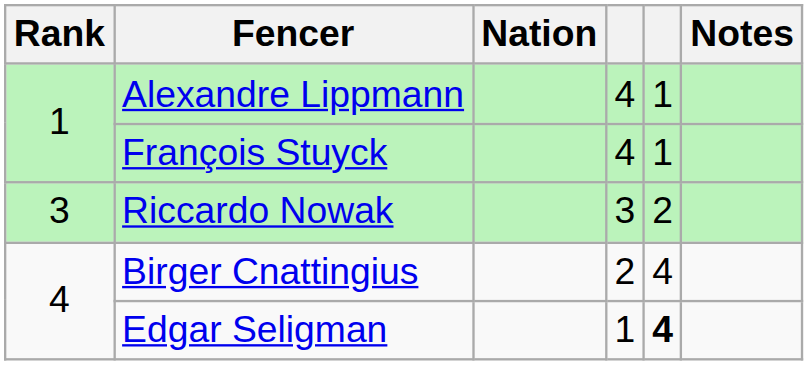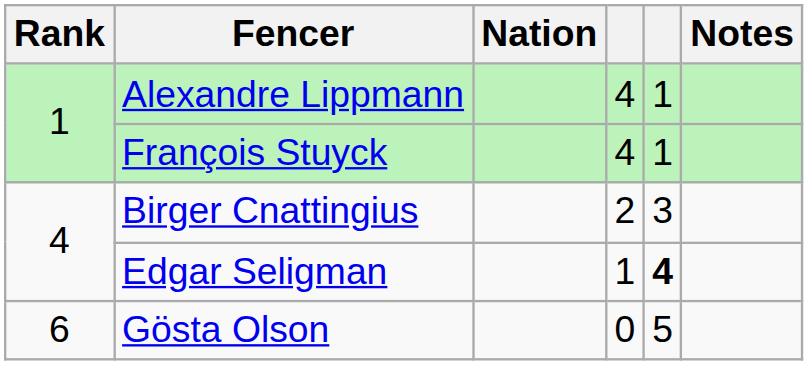- row: 3 | Riccardo Nowak | 3 | 2
Birger Cnattingius | column 5: 4 -> 3
+ row: 6 | Gösta Olson | 0 | 5
